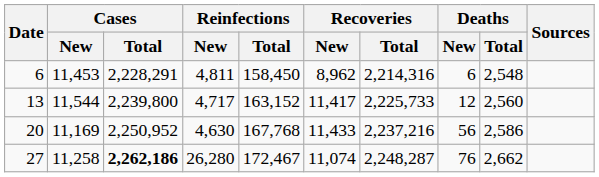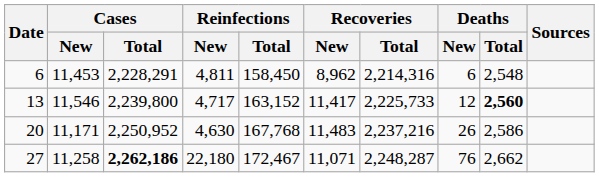13 | Cases / New: 11,544 -> 11,546
13 | Deaths / Total: normal -> bold
20 | Cases / New: 11,169 -> 11,171
20 | Recoveries / New: 11,433 -> 11,483
20 | Deaths / New: 56 -> 26
27 | Reinfections / New: 26,280 -> 22,180
27 | Recoveries / New: 11,074 -> 11,071
